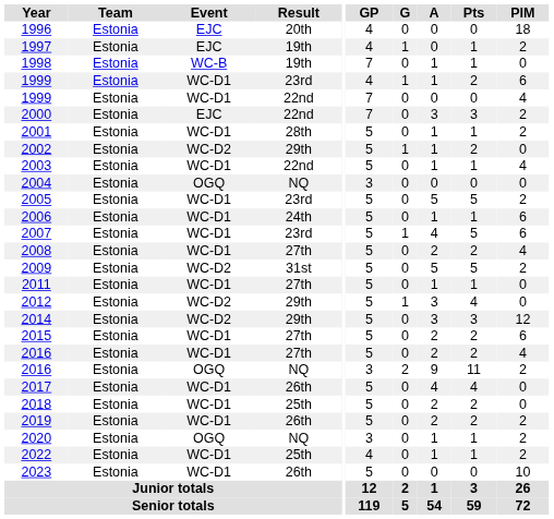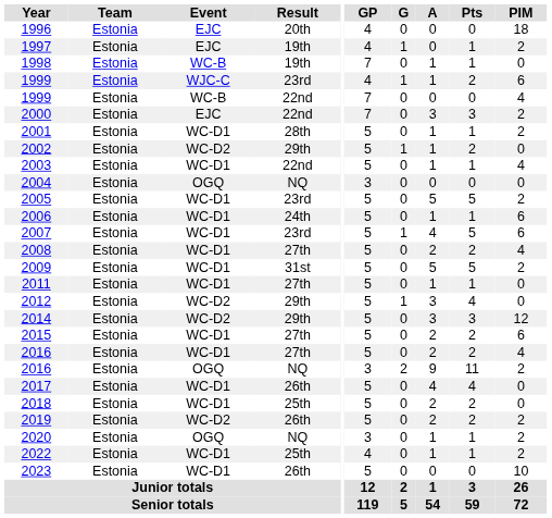1999 / 23rd | Event: WC-D1 -> WJC-C
1999 / 22nd | Event: WC-D1 -> WC-B
2009 | Event: WC-D2 -> WC-D1
2019 | Event: WC-D1 -> WC-D2
